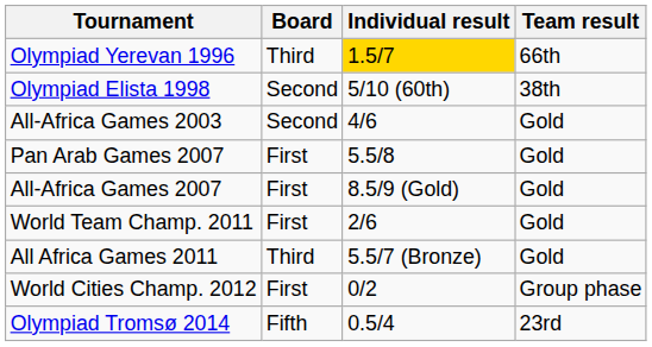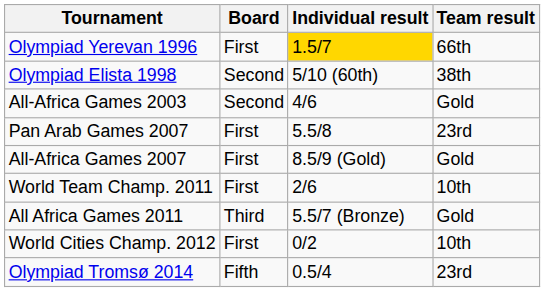Olympiad Yerevan 1996 | Board: Third -> First
Pan Arab Games 2007 | Team result: Gold -> 23rd
World Team Champ. 2011 | Team result: Gold -> 10th
World Cities Champ. 2012 | Team result: Group phase -> 10th
